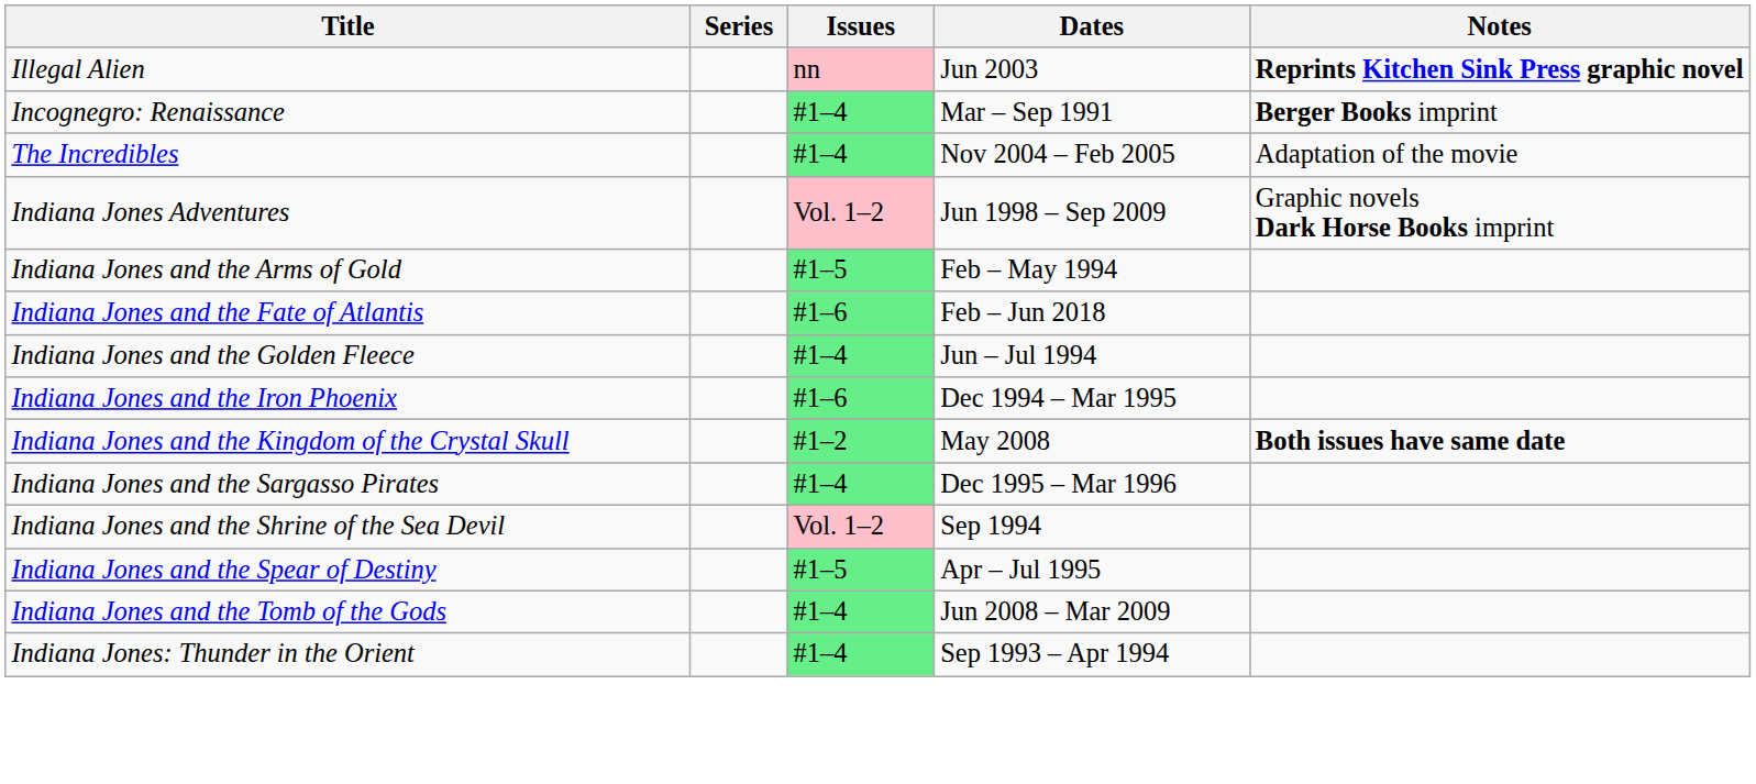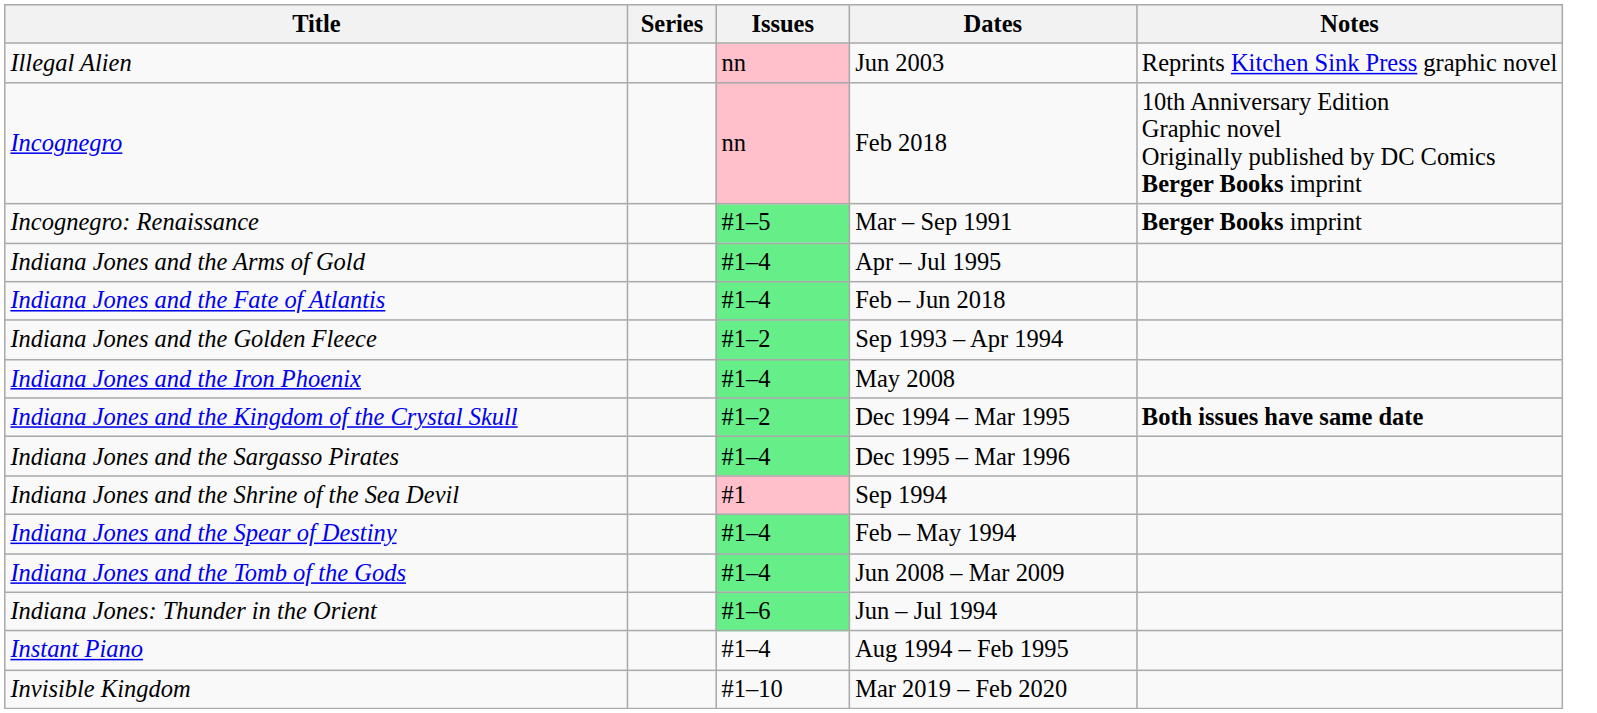Illegal Alien | Notes: bold -> normal
+ row: Incognegro | nn | Feb 2018 | 10th Anniversary Edition Graphic novel Originally published by DC Comics Berger Books imprint
Incognegro: Renaissance | Issues: #1–4 -> #1–5
- row: The Incredibles | #1–4 | Nov 2004 – Feb 2005 | Adaptation of the movie
- row: Indiana Jones Adventures | Vol. 1–2 | Jun 1998 – Sep 2009 | Graphic novels Dark Horse Books imprint
Indiana Jones and the Arms of Gold | Issues: #1–5 -> #1–4
Indiana Jones and the Arms of Gold | Dates: Feb – May 1994 -> Apr – Jul 1995
Indiana Jones and the Fate of Atlantis | Issues: #1–6 -> #1–4
Indiana Jones and the Golden Fleece | Issues: #1–4 -> #1–2
Indiana Jones and the Golden Fleece | Dates: Jun – Jul 1994 -> Sep 1993 – Apr 1994
Indiana Jones and the Iron Phoenix | Issues: #1–6 -> #1–4
Indiana Jones and the Iron Phoenix | Dates: Dec 1994 – Mar 1995 -> May 2008
Indiana Jones and the Kingdom of the Crystal Skull | Dates: May 2008 -> Dec 1994 – Mar 1995
Indiana Jones and the Shrine of the Sea Devil | Issues: Vol. 1–2 -> #1
Indiana Jones and the Spear of Destiny | Issues: #1–5 -> #1–4
Indiana Jones and the Spear of Destiny | Dates: Apr – Jul 1995 -> Feb – May 1994
Indiana Jones: Thunder in the Orient | Issues: #1–4 -> #1–6
Indiana Jones: Thunder in the Orient | Dates: Sep 1993 – Apr 1994 -> Jun – Jul 1994
+ row: Instant Piano | #1–4 | Aug 1994 – Feb 1995
+ row: Invisible Kingdom | #1–10 | Mar 2019 – Feb 2020
